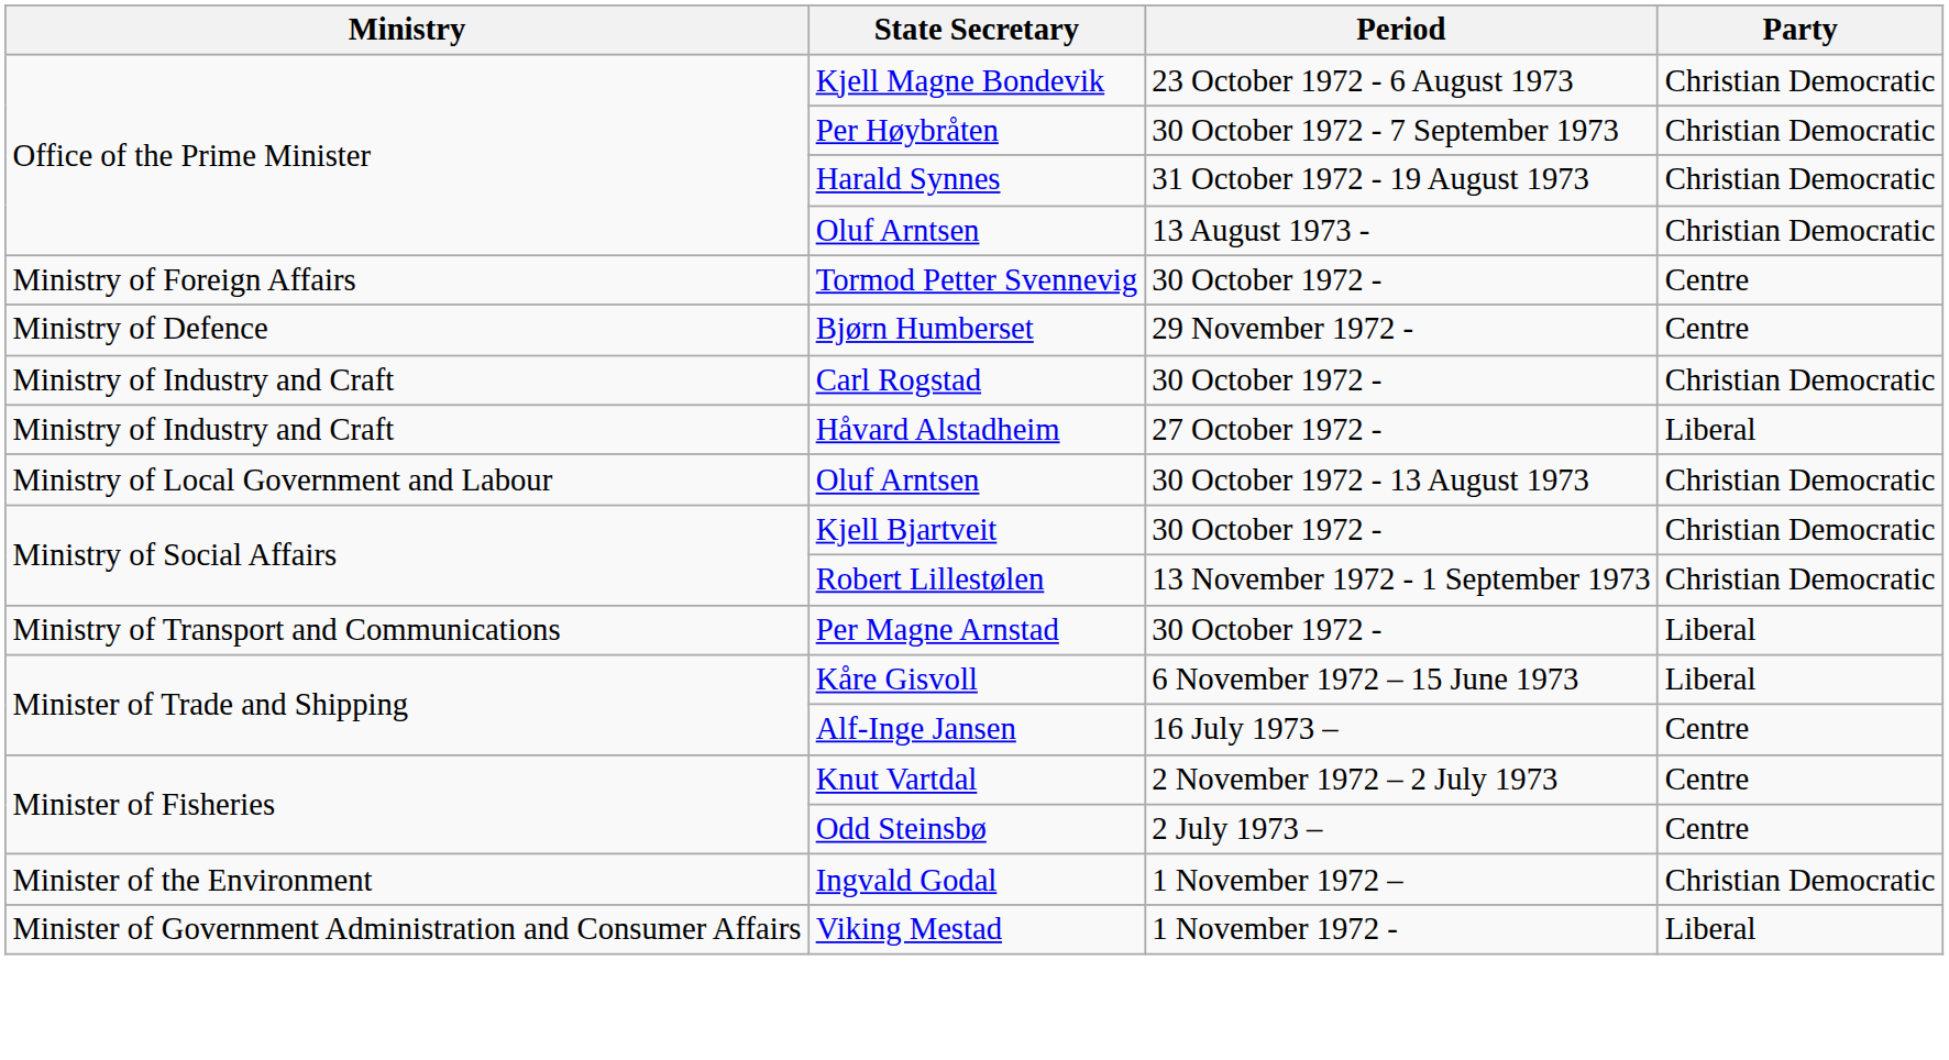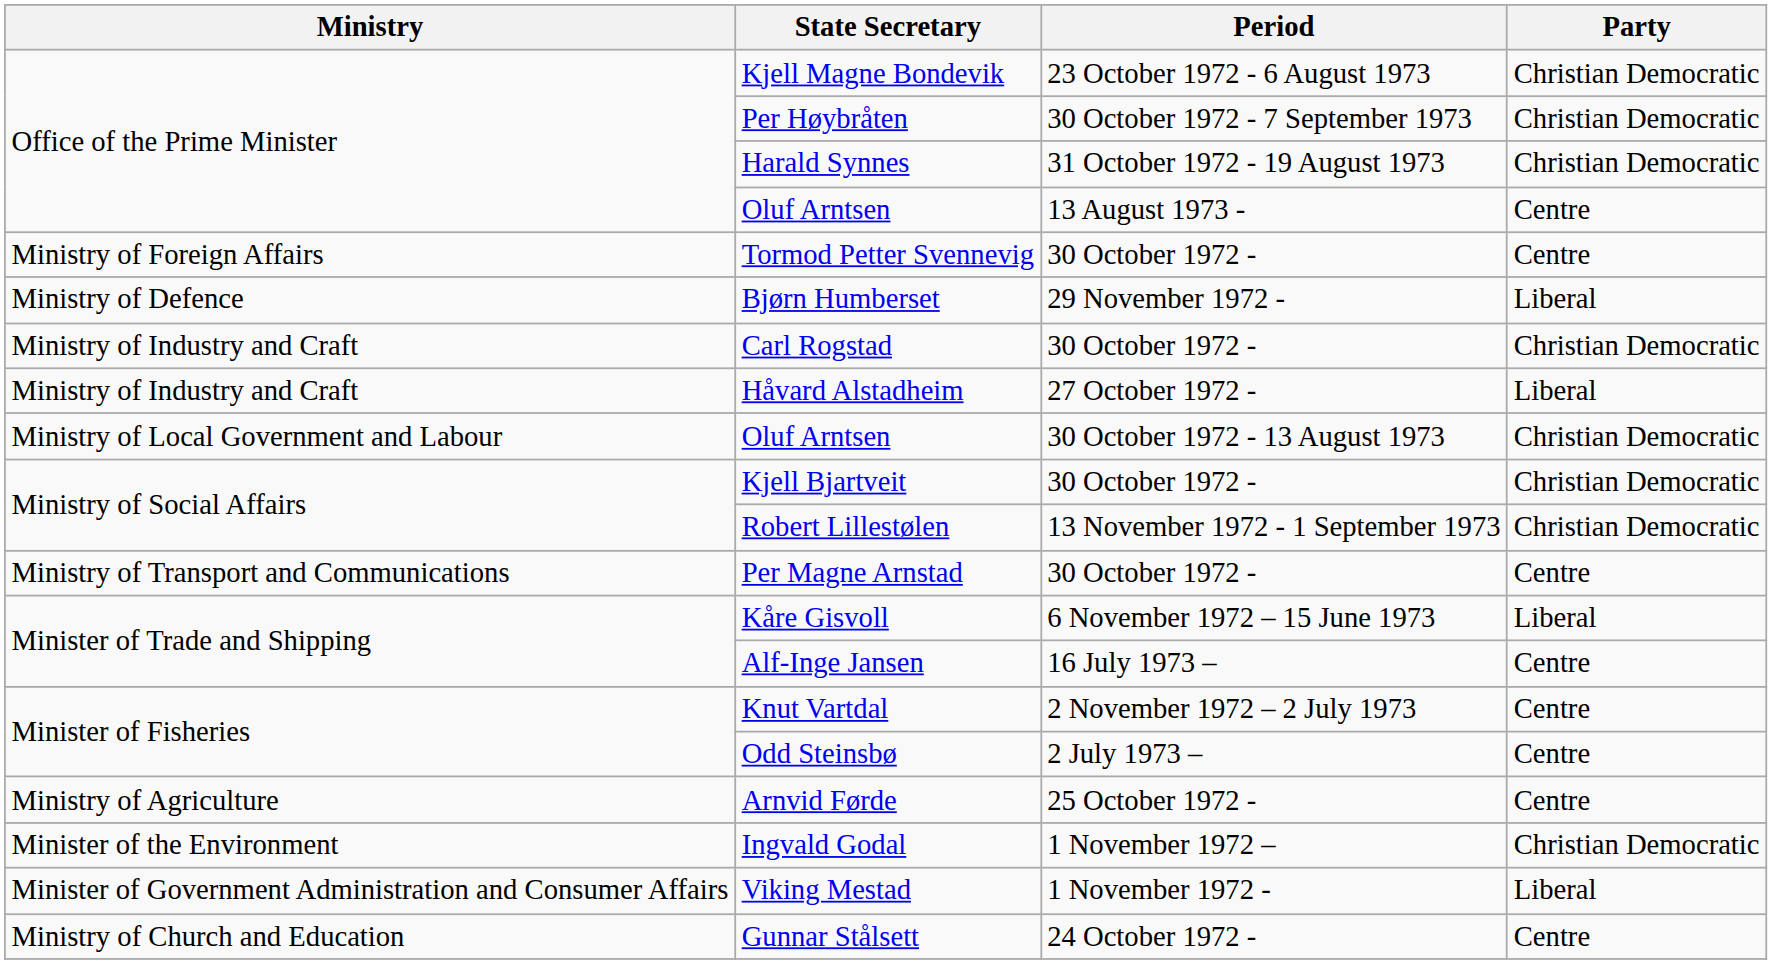Oluf Arntsen / 13 August 1973 - | Party: Christian Democratic -> Centre
Bjørn Humberset | Party: Centre -> Liberal
Per Magne Arnstad | Party: Liberal -> Centre
+ row: Ministry of Agriculture | Arnvid Førde | 25 October 1972 - | Centre
+ row: Ministry of Church and Education | Gunnar Stålsett | 24 October 1972 - | Centre
